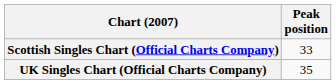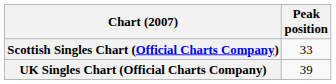UK Singles Chart (Official Charts Company) | Peak position: 35 -> 39
